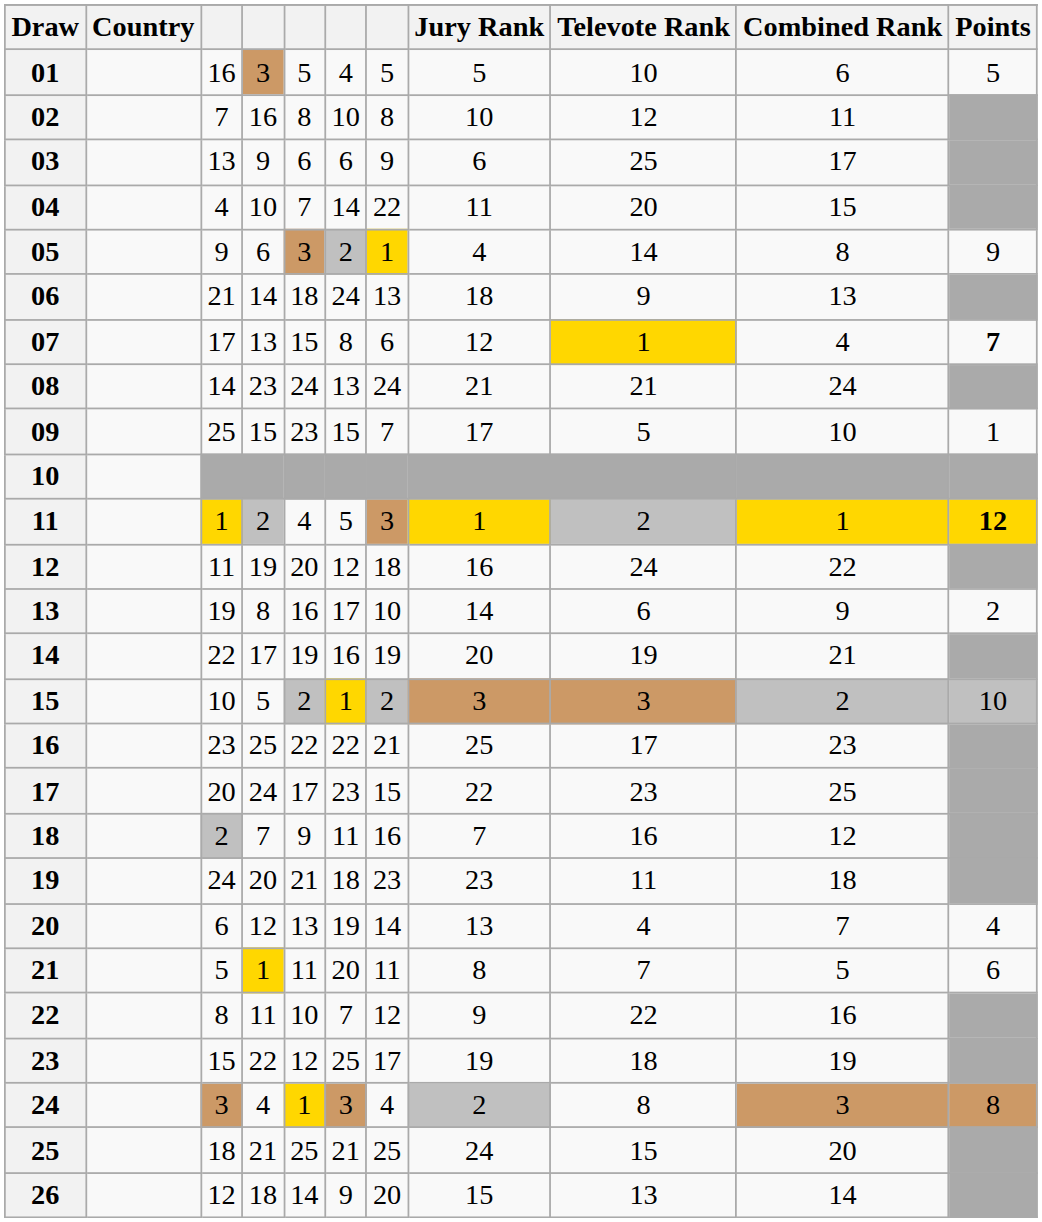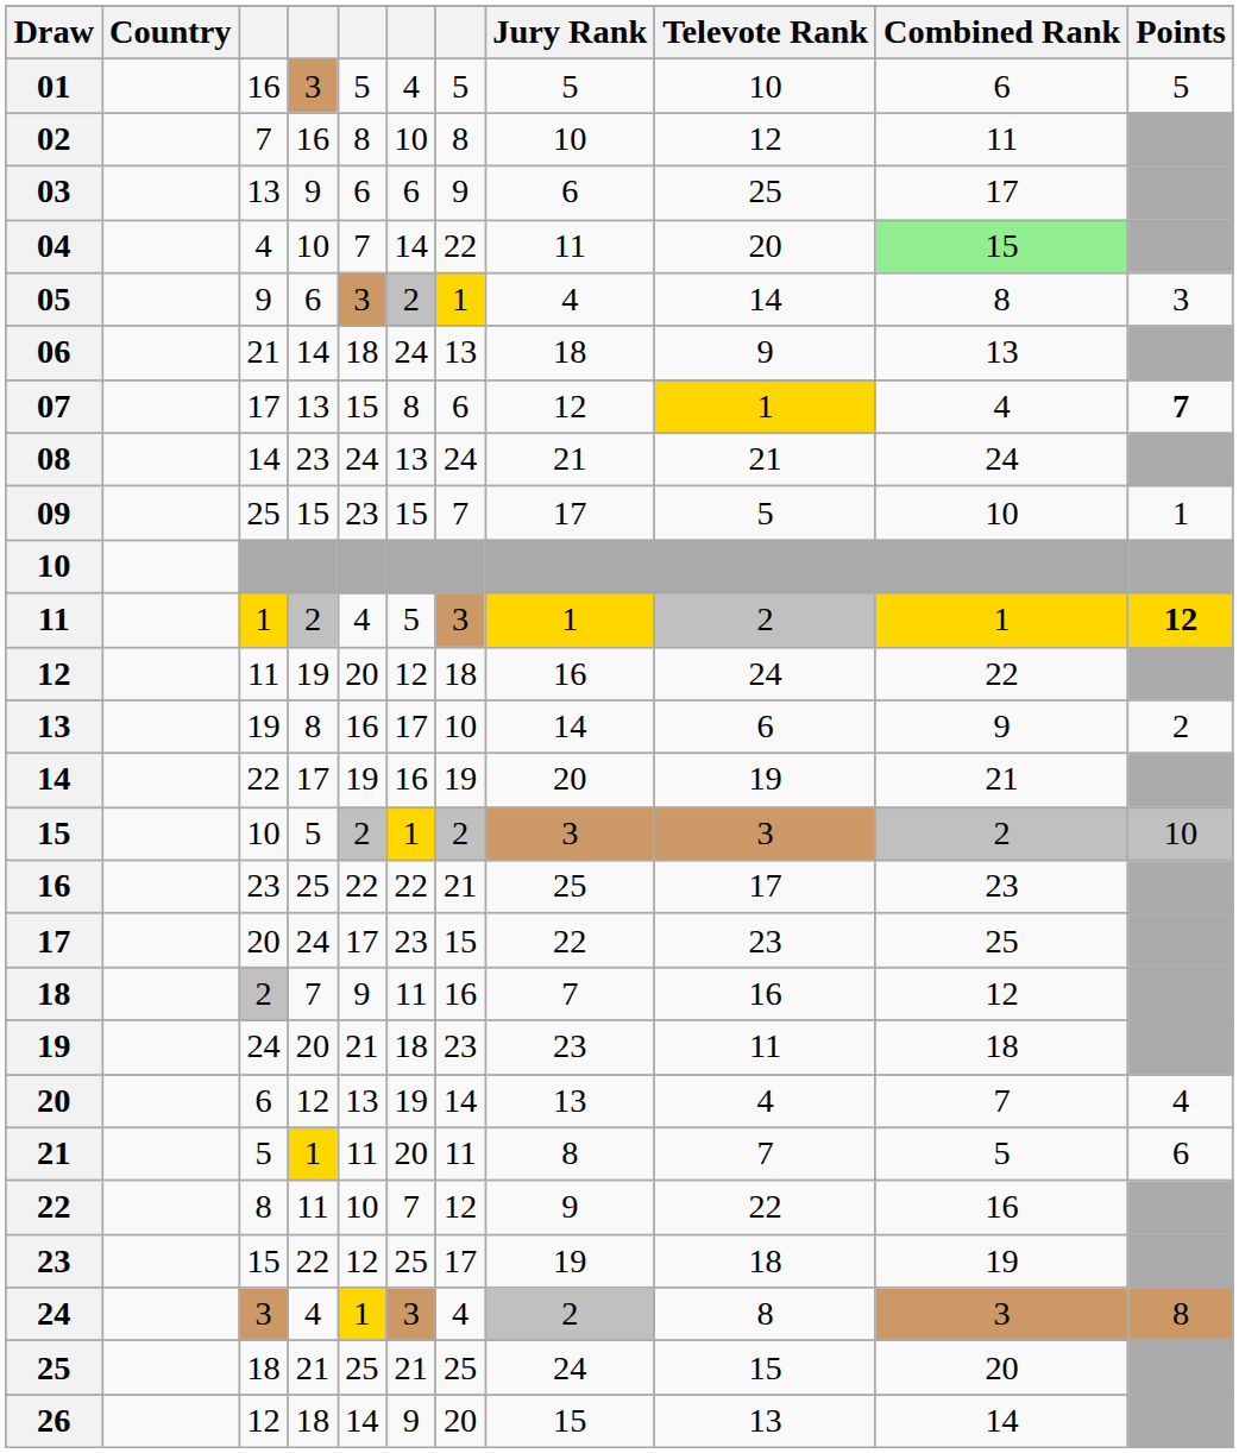04 | Combined Rank: no background -> lightgreen background
05 | Points: 9 -> 3
